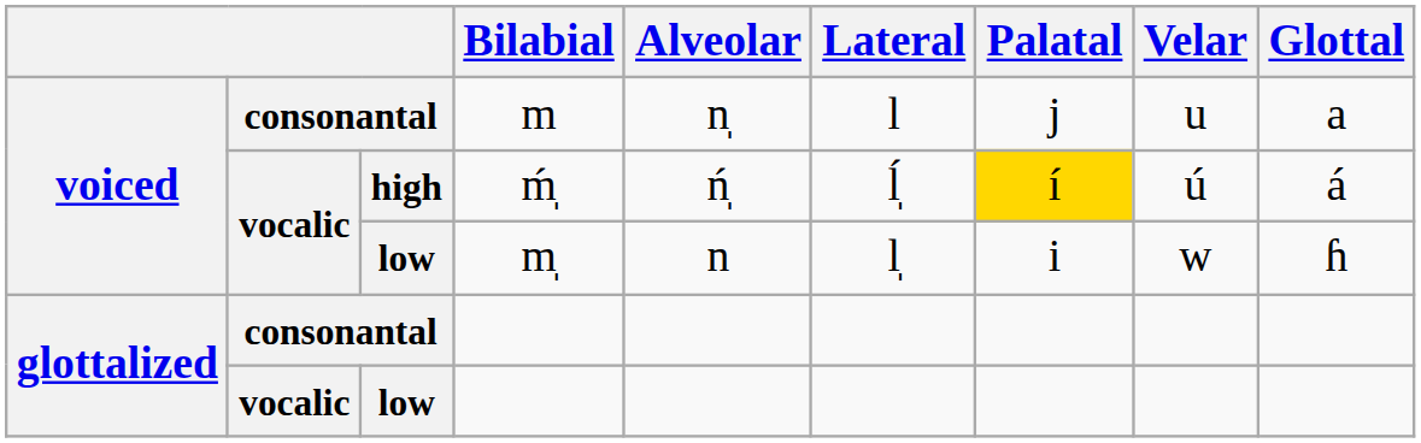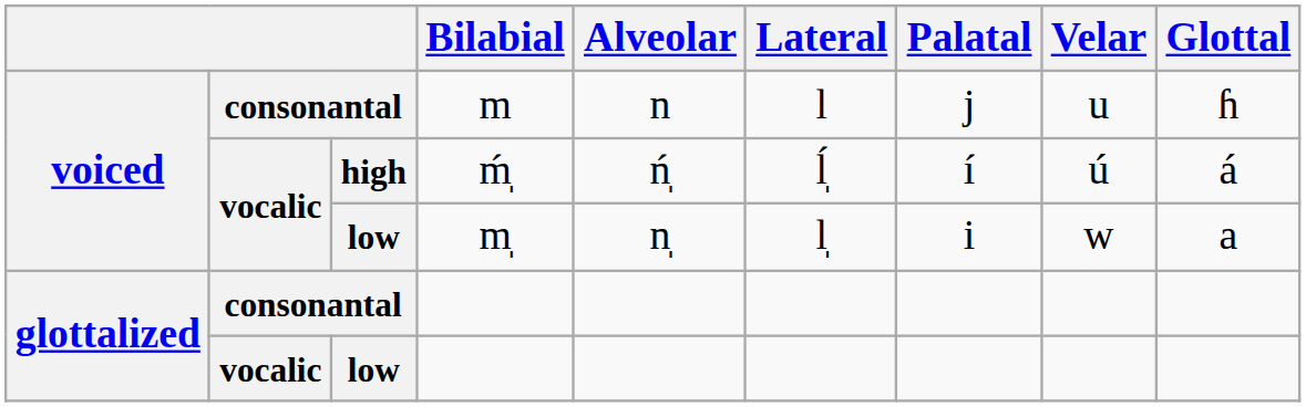m | Alveolar: n̩ -> n
m | Glottal: a -> ɦ
ḿ̩ | Palatal: gold background -> no background
m̩ | Alveolar: n -> n̩
m̩ | Glottal: ɦ -> a
